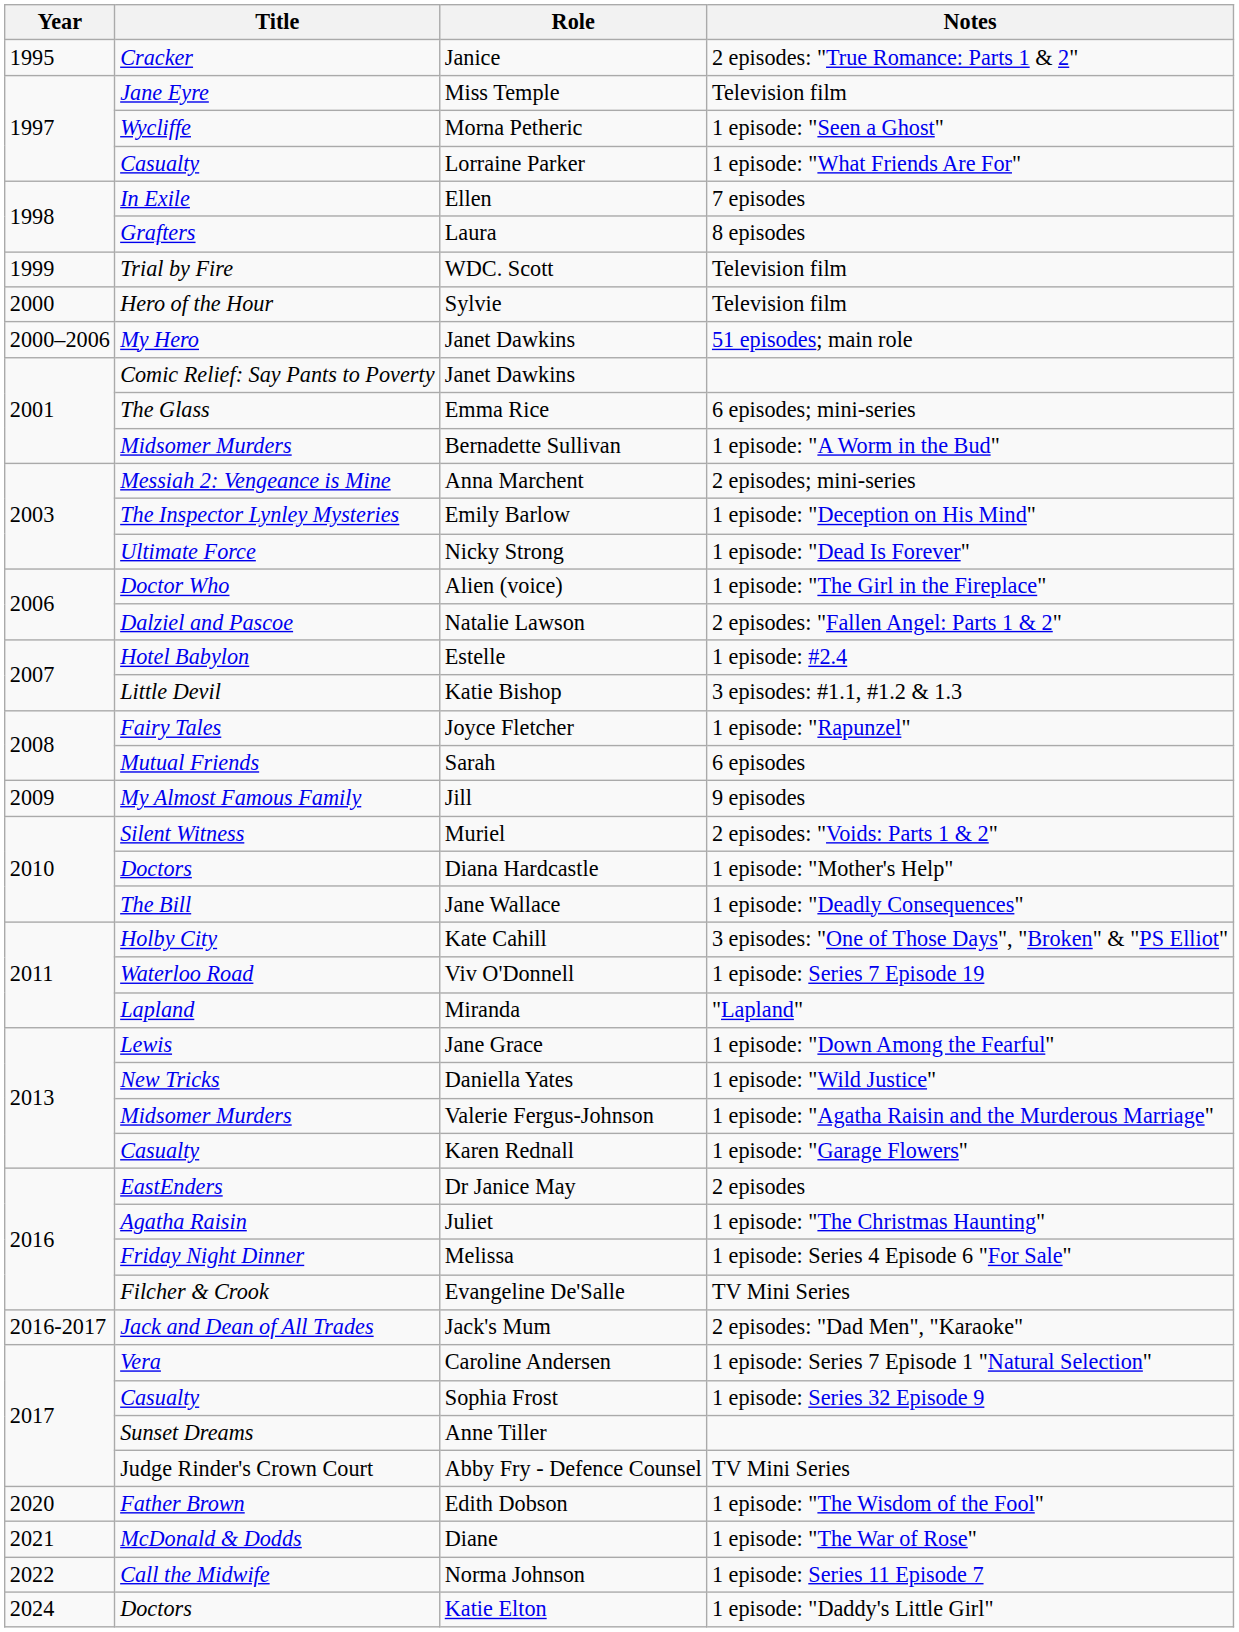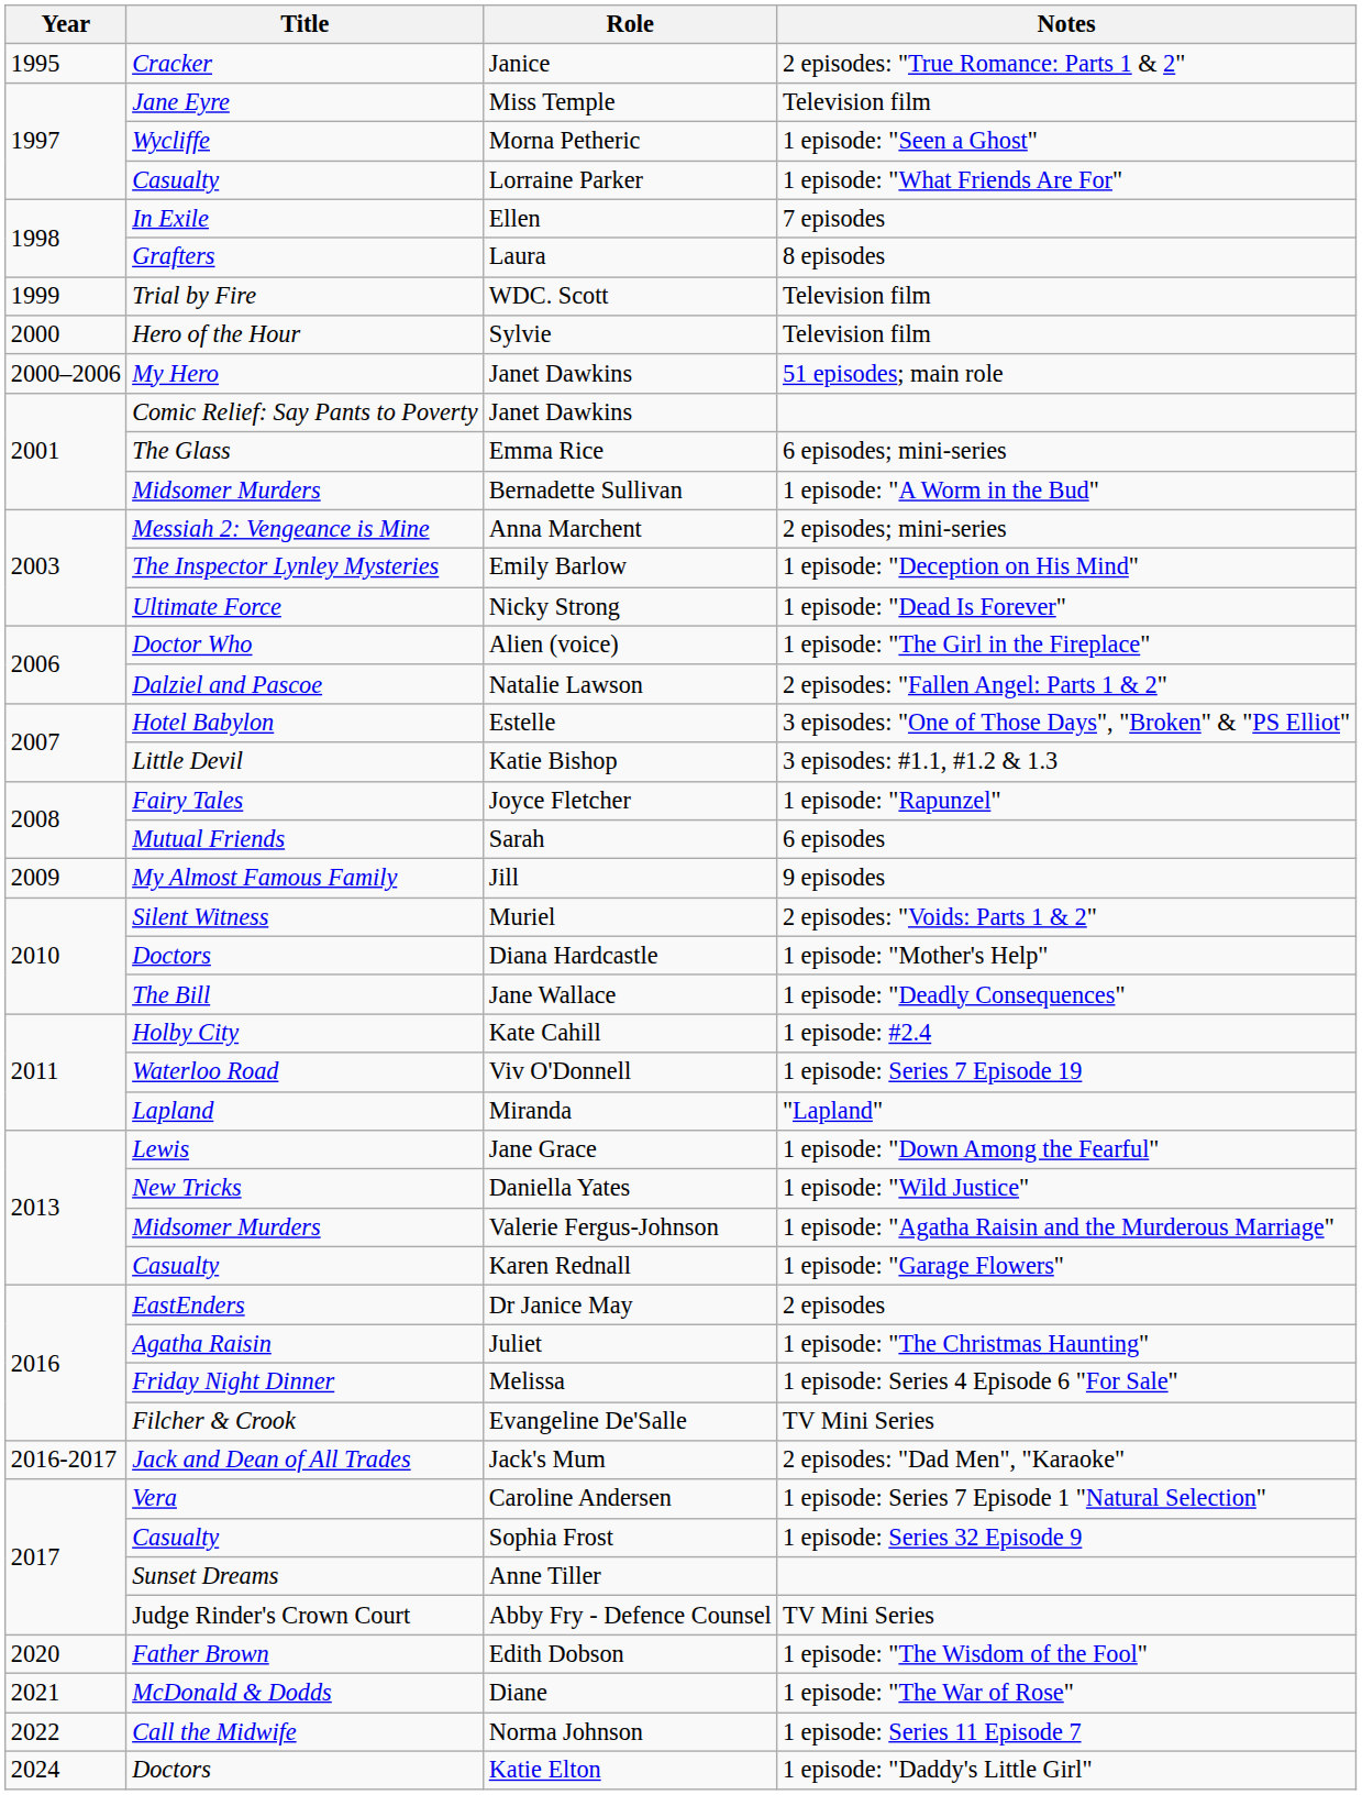Estelle | Notes: 1 episode: #2.4 -> 3 episodes: "One of Those Days", "Broken" & "PS Elliot"
Kate Cahill | Notes: 3 episodes: "One of Those Days", "Broken" & "PS Elliot" -> 1 episode: #2.4
